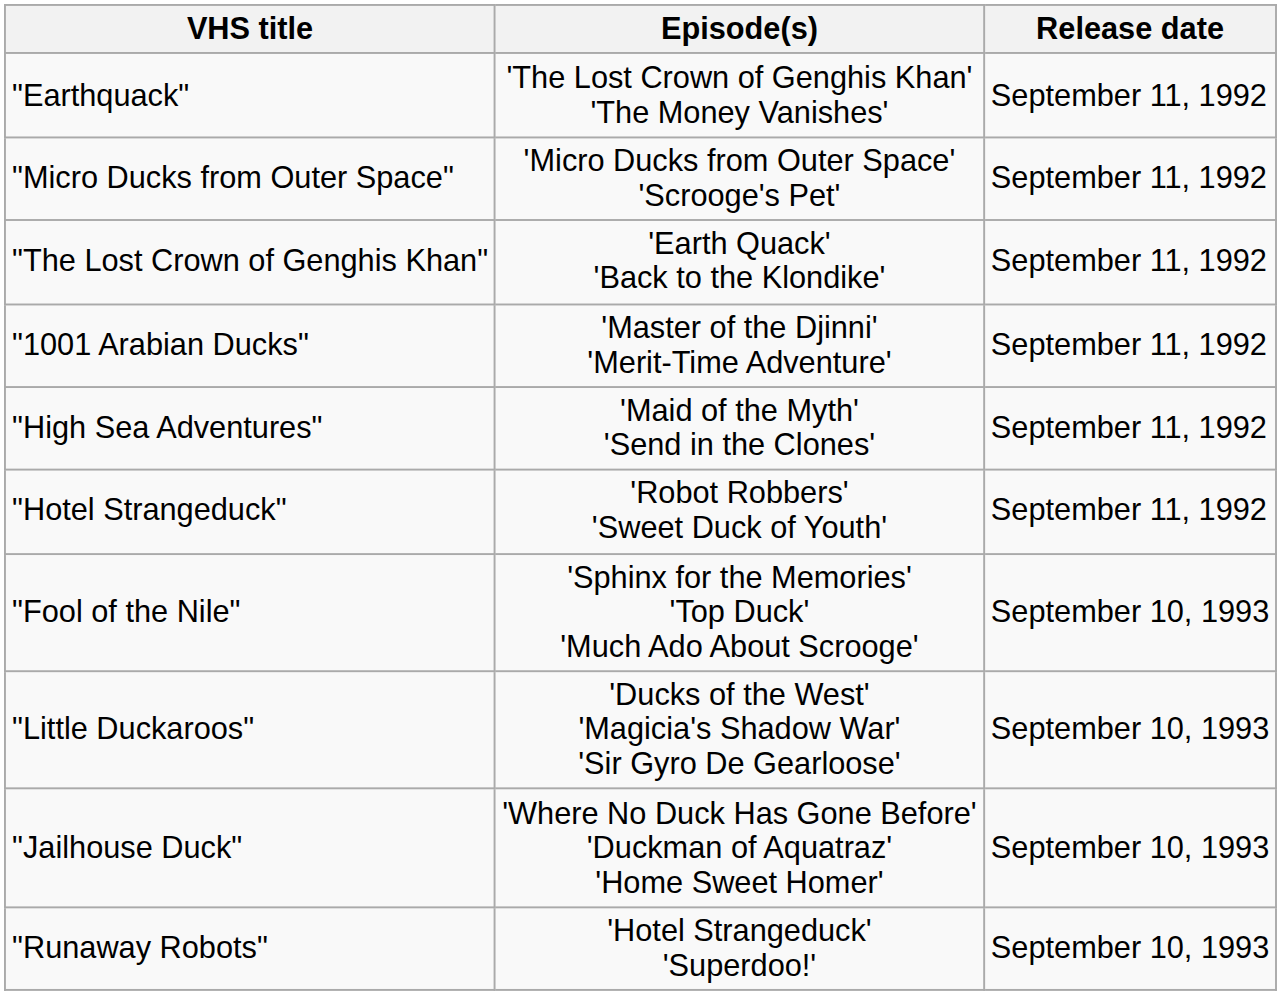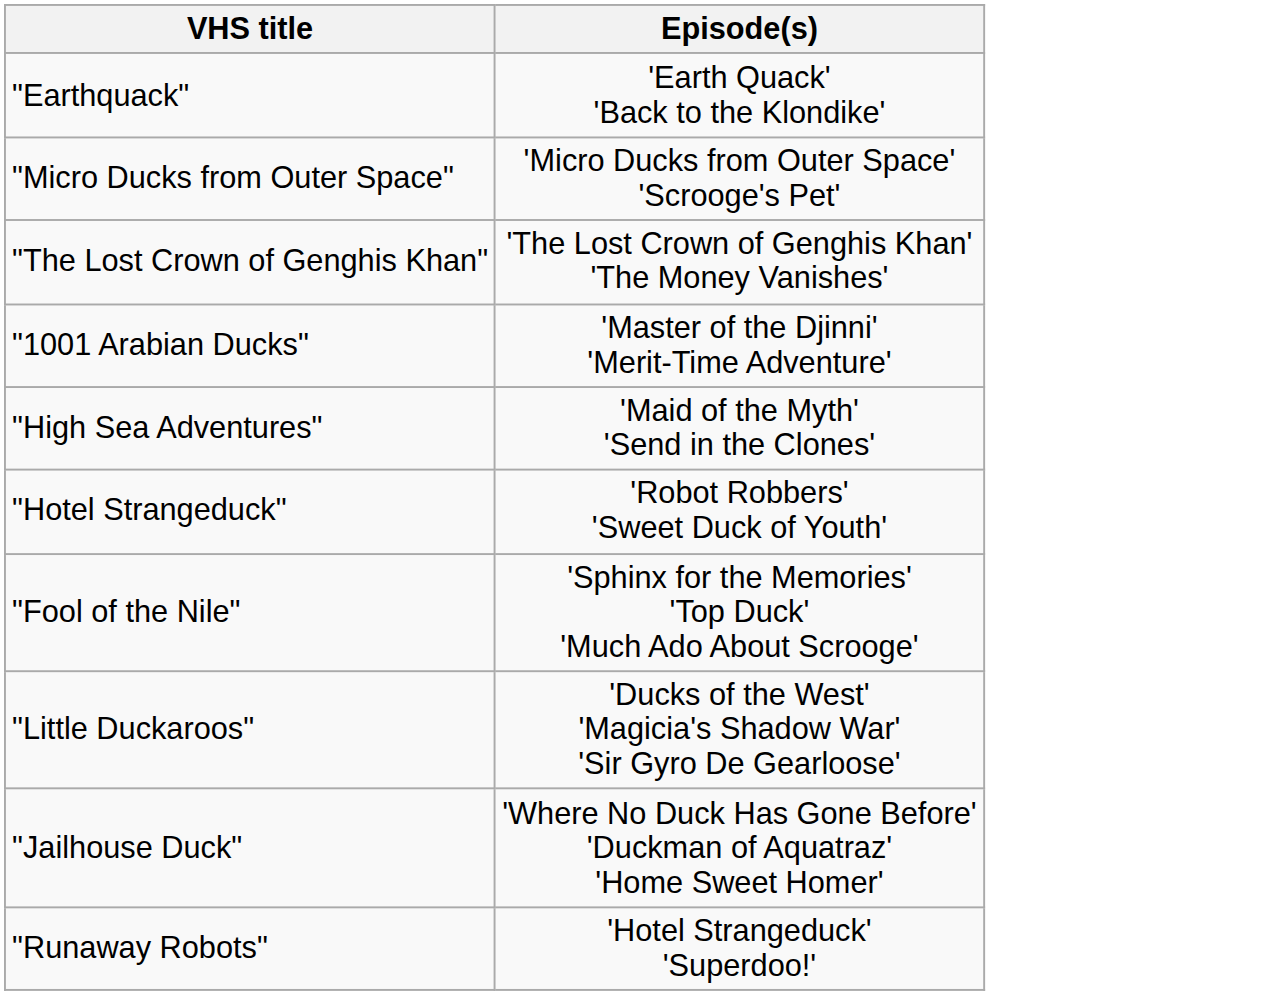- column: Release date | September 11, 1992 | September 11, 1992 | September 11, 1992 | September 11, 1992 | September 11, 1992 | September 11, 1992 | September 10, 1993 | September 10, 1993 | September 10, 1993 | September 10, 1993
"Earthquack" | Episode(s): 'The Lost Crown of Genghis Khan' 'The Money Vanishes' -> 'Earth Quack' 'Back to the Klondike'
"The Lost Crown of Genghis Khan" | Episode(s): 'Earth Quack' 'Back to the Klondike' -> 'The Lost Crown of Genghis Khan' 'The Money Vanishes'
